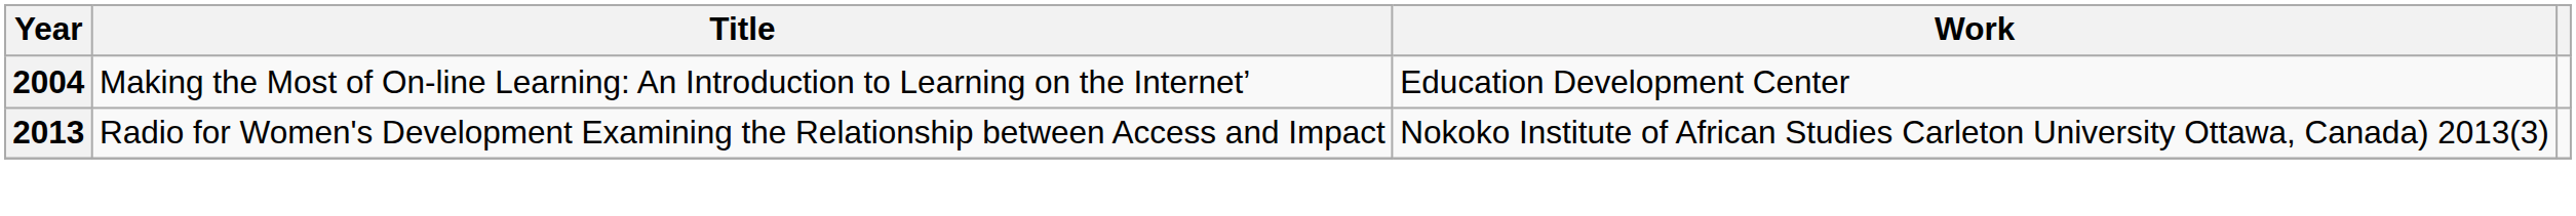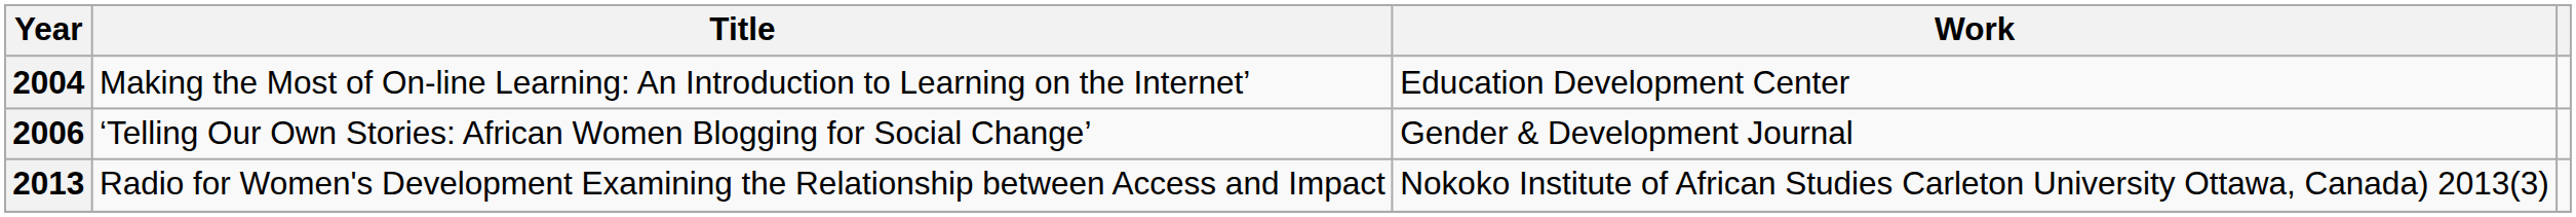+ row: 2006 | ‘Telling Our Own Stories: African Women Blogging for Social Change’ | Gender & Development Journal
